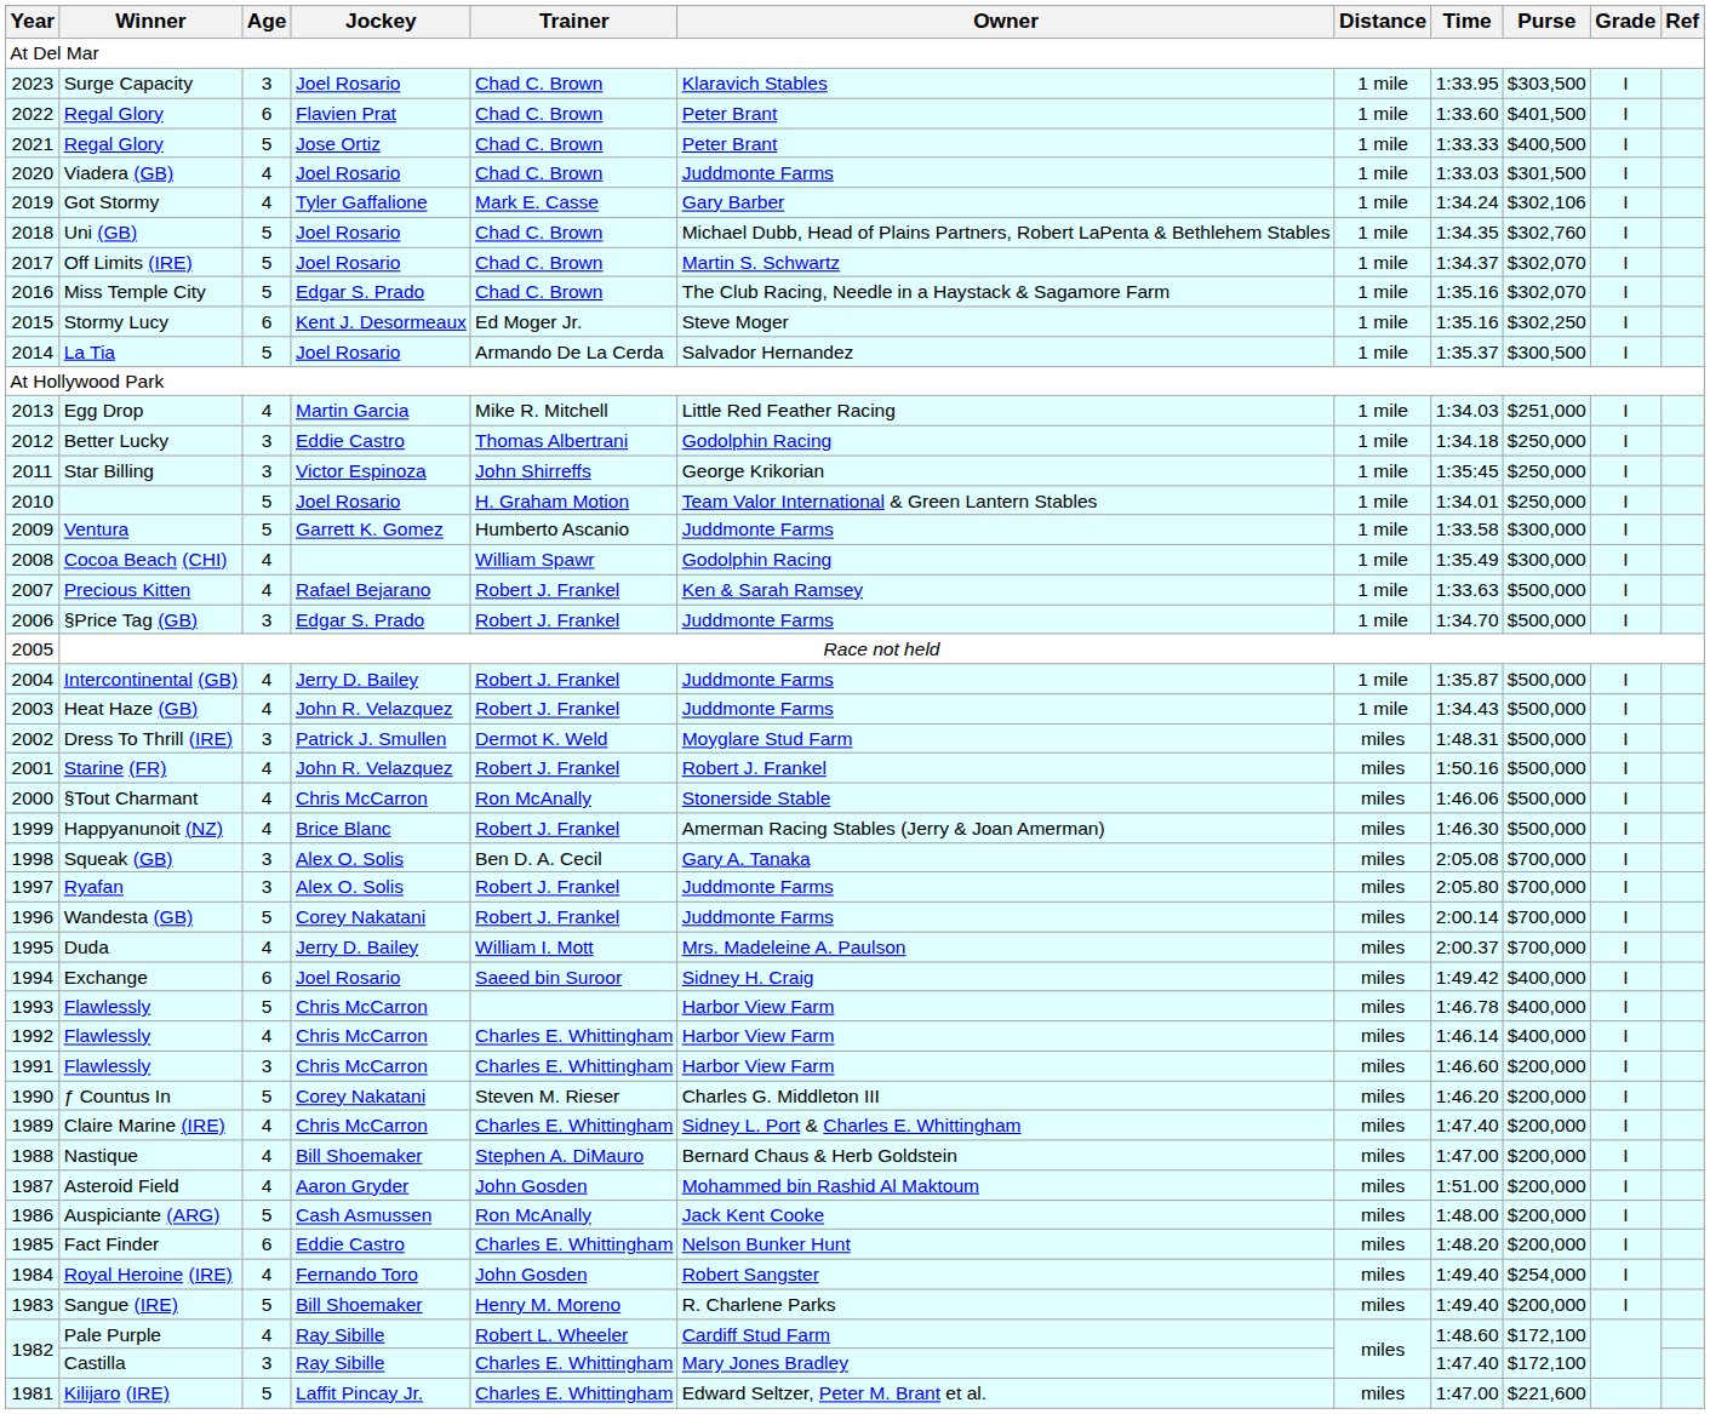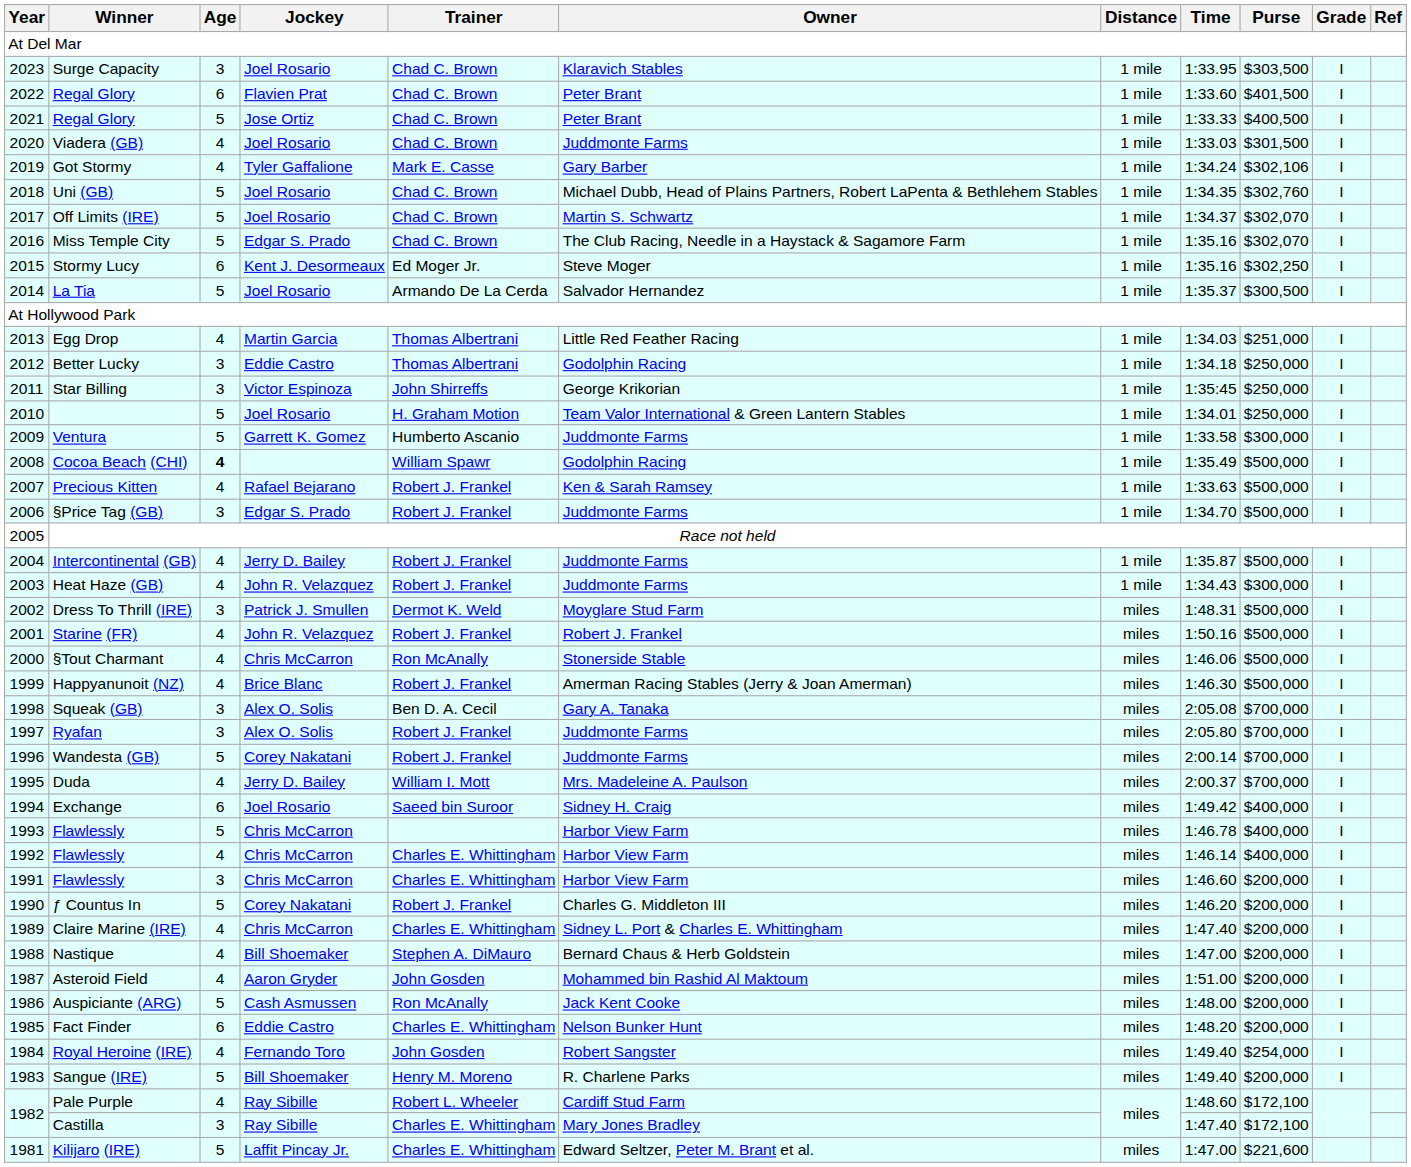Egg Drop | Trainer: Mike R. Mitchell -> Thomas Albertrani
Cocoa Beach (CHI) | Age: normal -> bold
Cocoa Beach (CHI) | Purse: $300,000 -> $500,000
Heat Haze (GB) | Purse: $500,000 -> $300,000
ƒ Countus In | Trainer: Steven M. Rieser -> Robert J. Frankel
